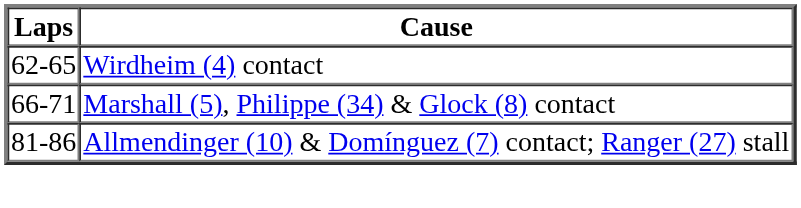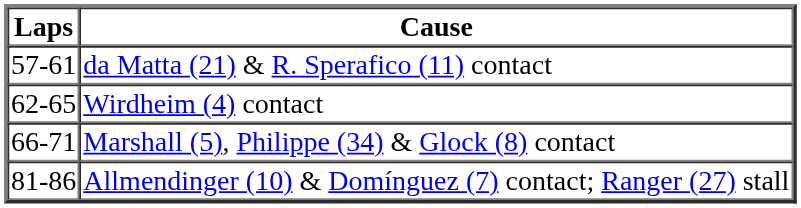+ row: 57-61 | da Matta (21) & R. Sperafico (11) contact
